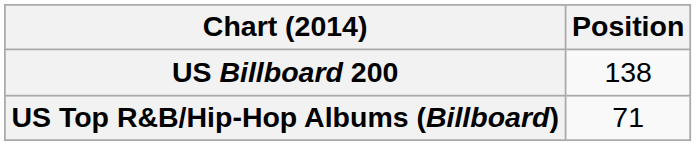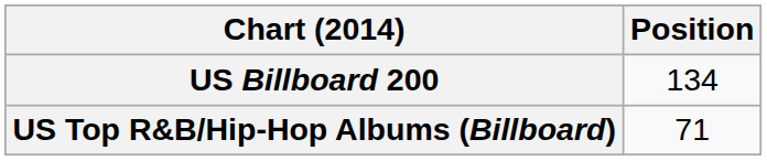US Billboard 200 | Position: 138 -> 134
